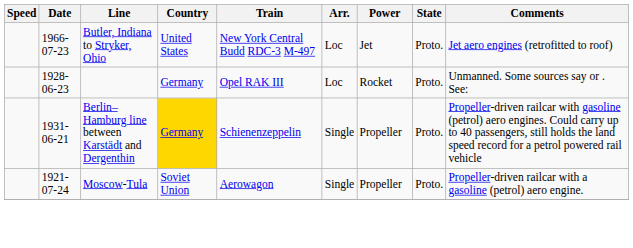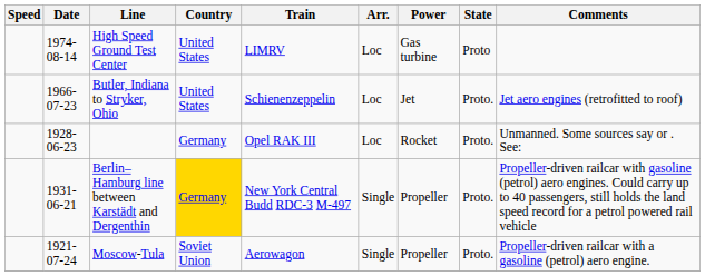+ row: 1974-08-14 | High Speed Ground Test Center | United States | LIMRV | Loc | Gas turbine | Proto
Butler, Indiana to Stryker, Ohio | Train: New York Central Budd RDC-3 M-497 -> Schienenzeppelin
Berlin–Hamburg line between Karstädt and Dergenthin | Train: Schienenzeppelin -> New York Central Budd RDC-3 M-497
